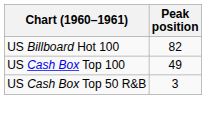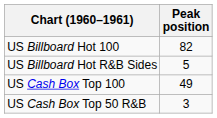+ row: US Billboard Hot R&B Sides | 5
